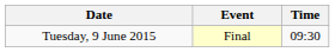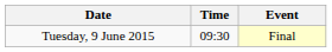columns swapped: Time <-> Event
